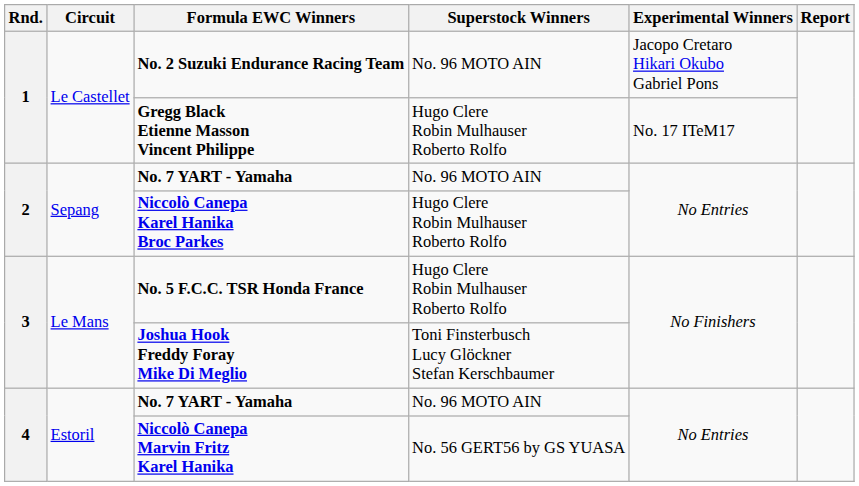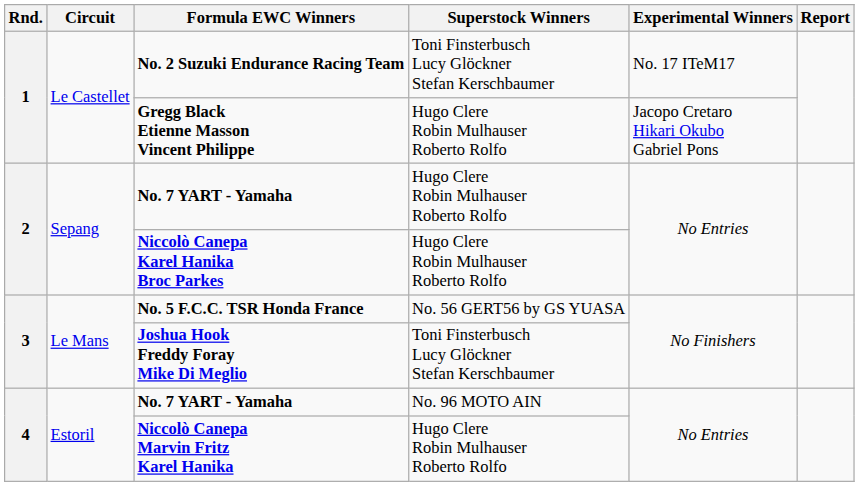No. 2 Suzuki Endurance Racing Team | Superstock Winners: No. 96 MOTO AIN -> Toni Finsterbusch Lucy Glöckner Stefan Kerschbaumer
No. 2 Suzuki Endurance Racing Team | Experimental Winners: Jacopo Cretaro Hikari Okubo Gabriel Pons -> No. 17 ITeM17
Gregg Black Etienne Masson Vincent Philippe | Experimental Winners: No. 17 ITeM17 -> Jacopo Cretaro Hikari Okubo Gabriel Pons
2 / No. 7 YART - Yamaha | Superstock Winners: No. 96 MOTO AIN -> Hugo Clere Robin Mulhauser Roberto Rolfo
No. 5 F.C.C. TSR Honda France | Superstock Winners: Hugo Clere Robin Mulhauser Roberto Rolfo -> No. 56 GERT56 by GS YUASA
Niccolò Canepa Marvin Fritz Karel Hanika | Superstock Winners: No. 56 GERT56 by GS YUASA -> Hugo Clere Robin Mulhauser Roberto Rolfo
